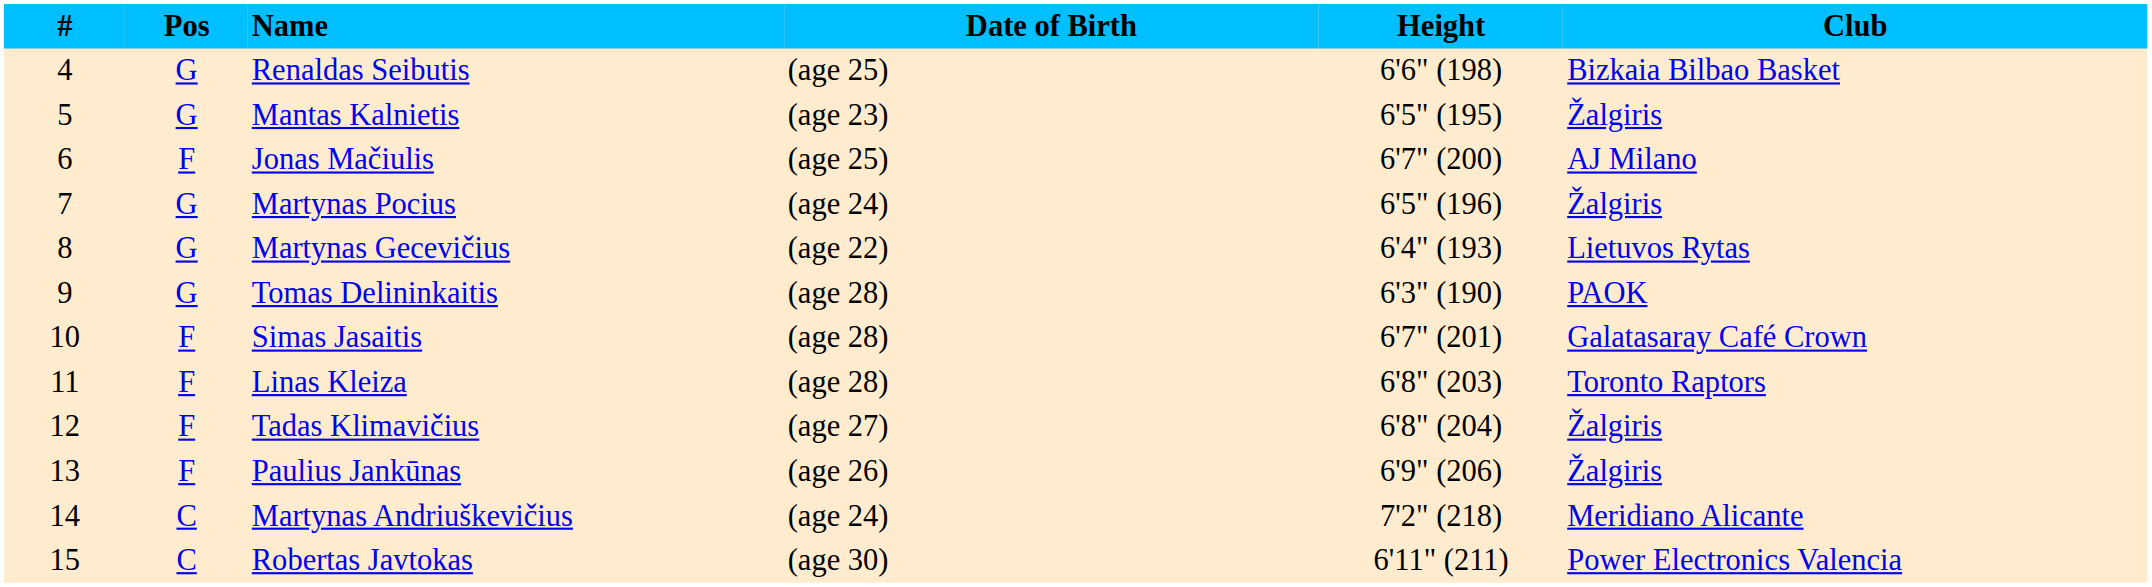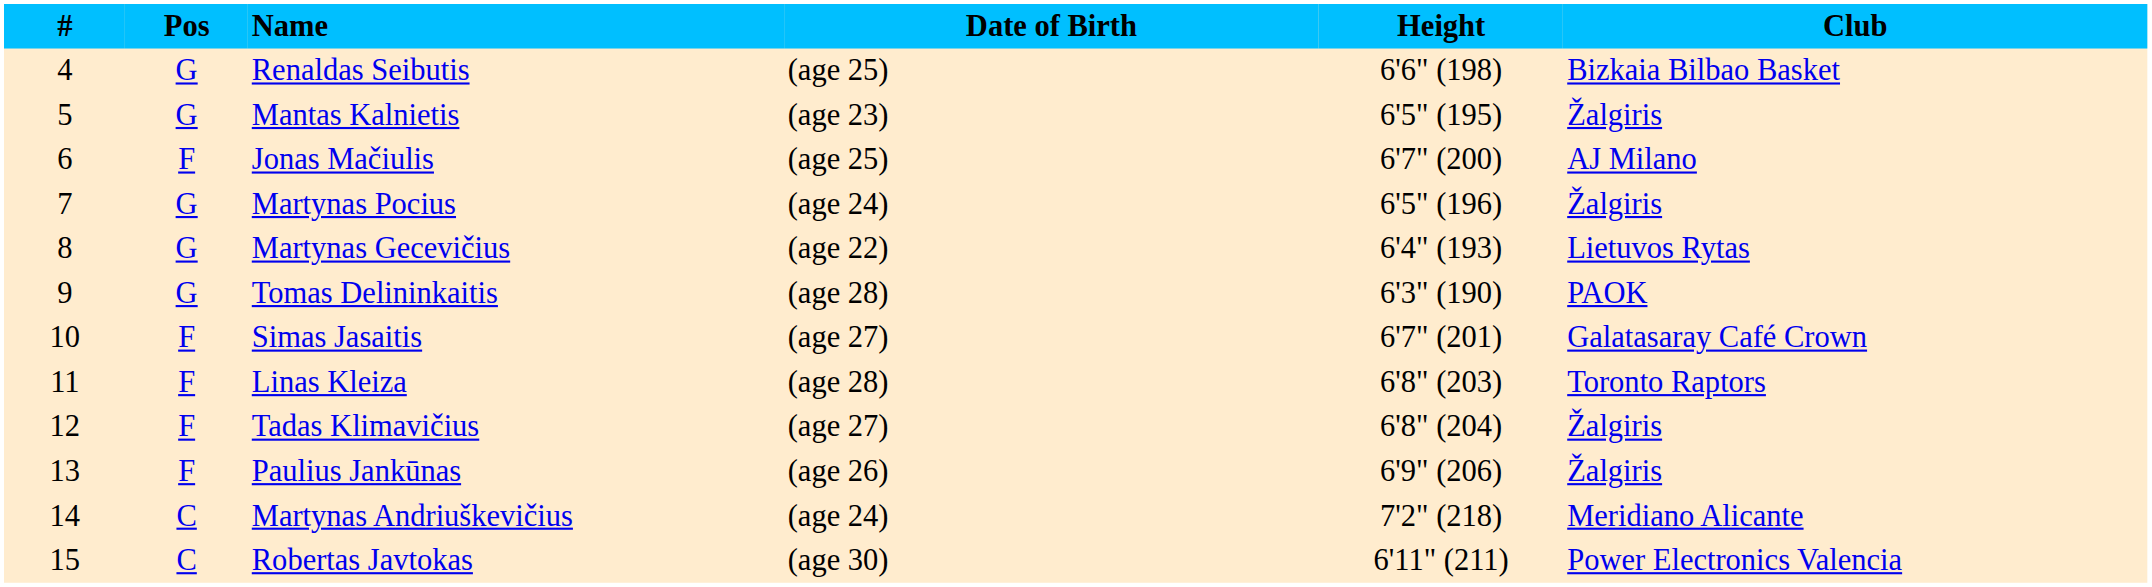Simas Jasaitis | Date of Birth: (age 28) -> (age 27)
